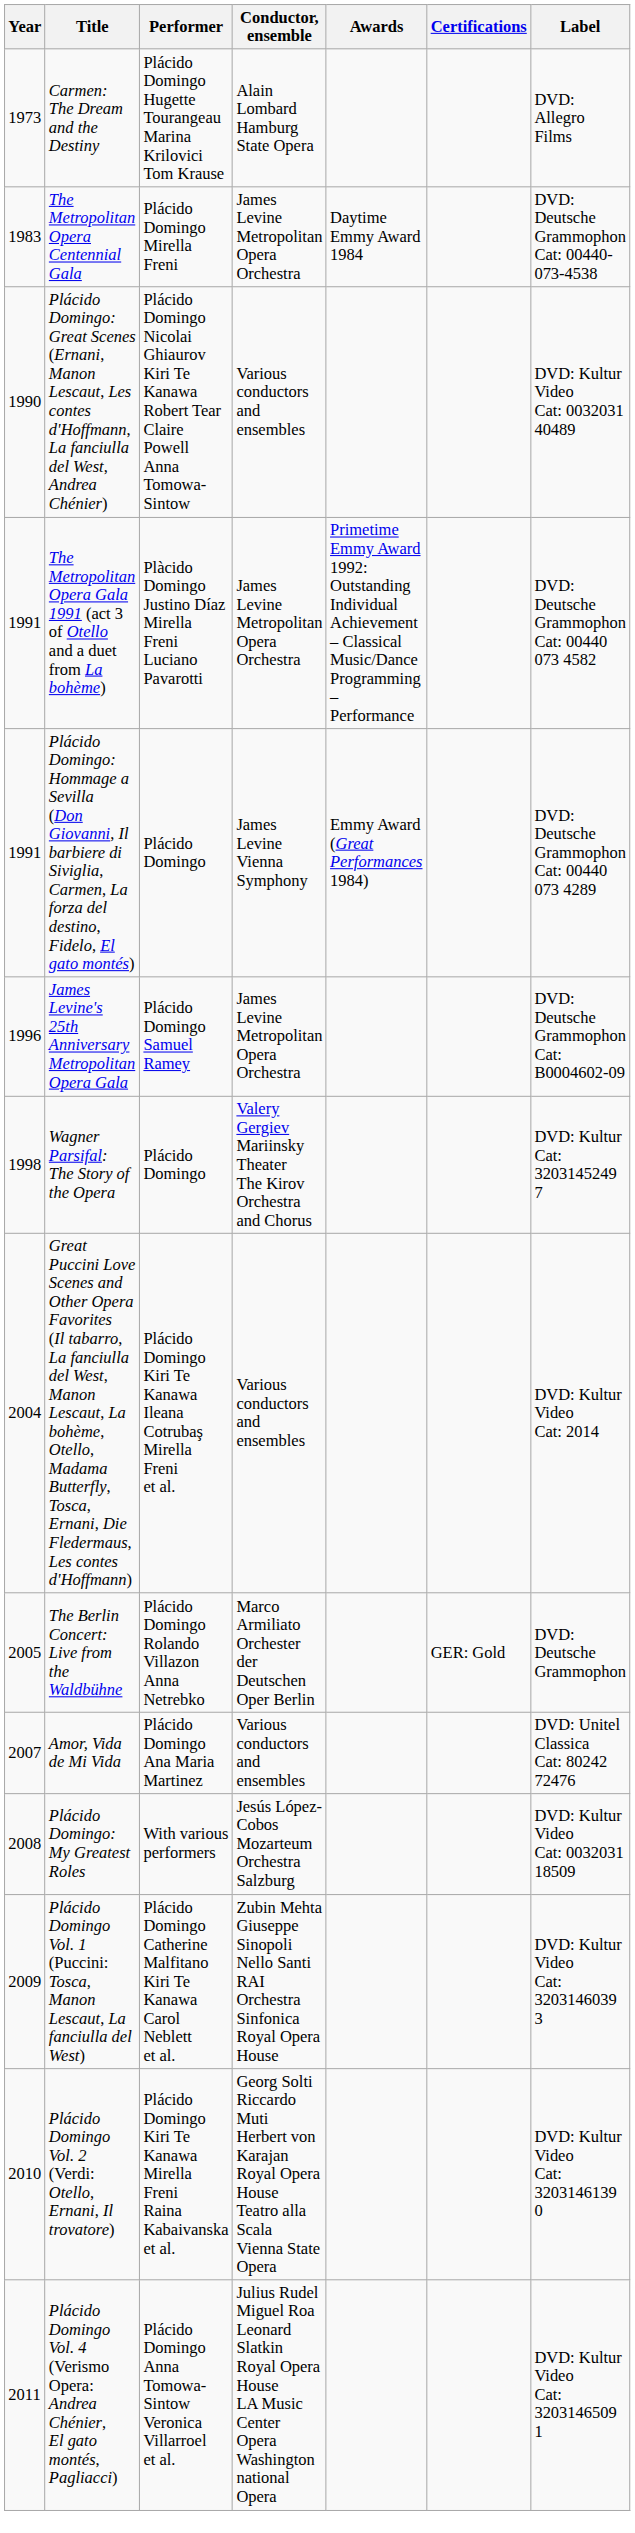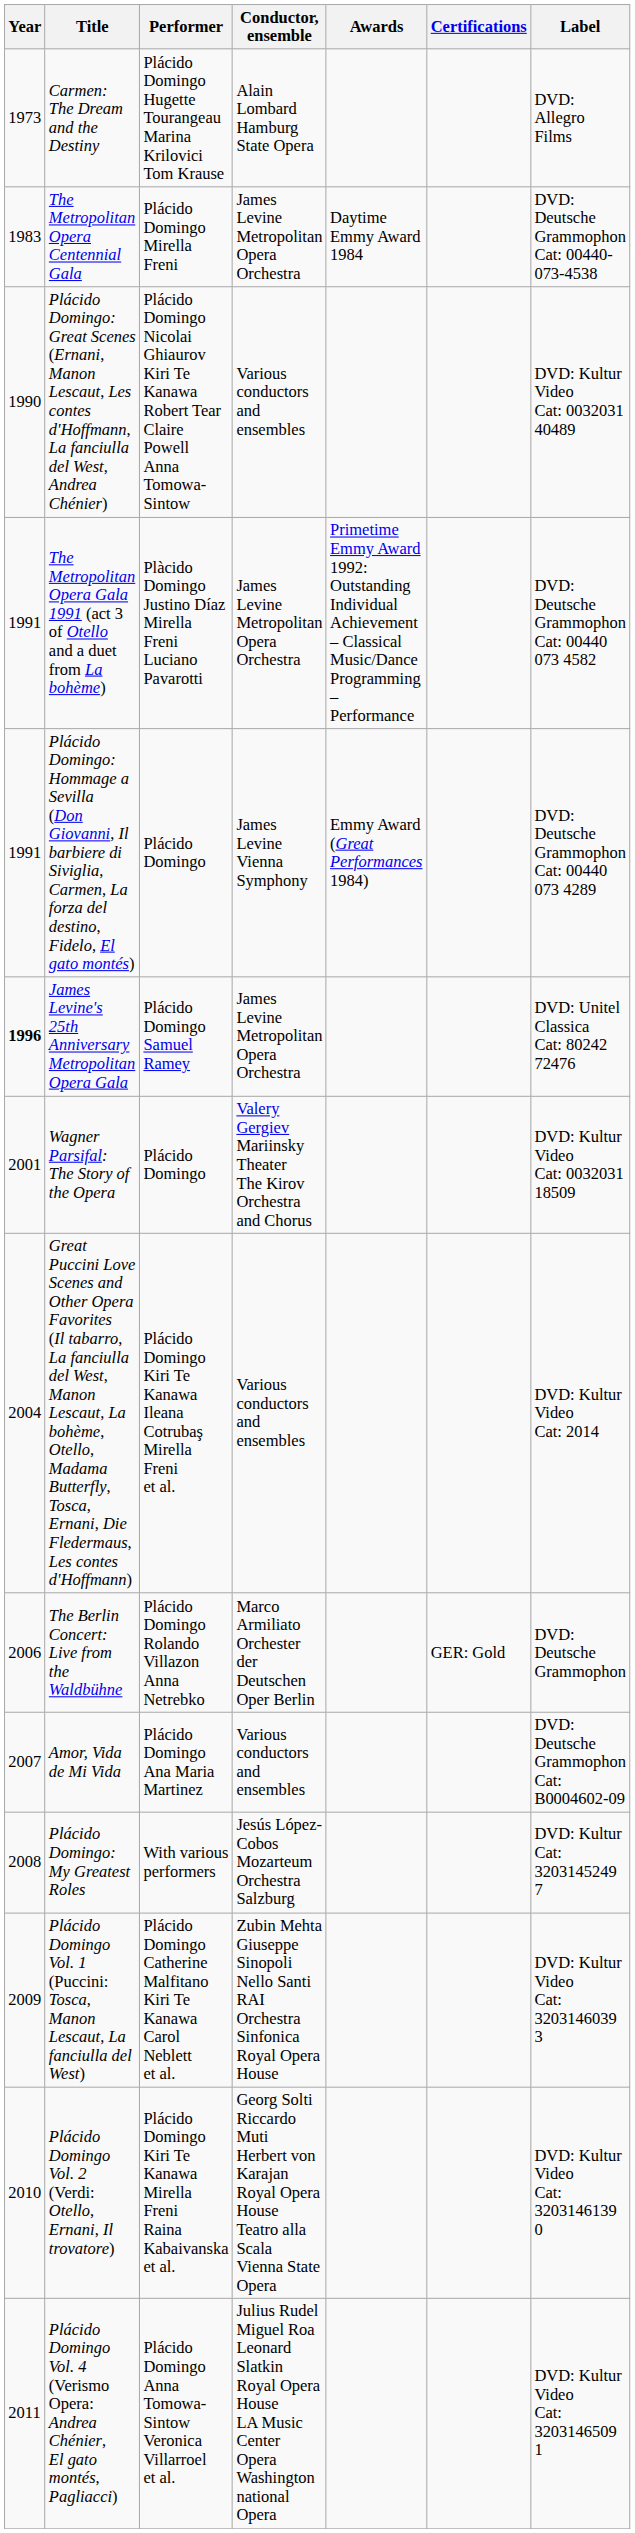James Levine's 25th Anniversary Metropolitan Opera Gala | Year: normal -> bold
James Levine's 25th Anniversary Metropolitan Opera Gala | Label: DVD: Deutsche Grammophon Cat: B0004602-09 -> DVD: Unitel Classica Cat: 80242 72476
Wagner Parsifal: The Story of the Opera | Year: 1998 -> 2001
Wagner Parsifal: The Story of the Opera | Label: DVD: Kultur Cat: 3203145249 7 -> DVD: Kultur Video Cat: 0032031 18509
The Berlin Concert: Live from the Waldbühne | Year: 2005 -> 2006
Amor, Vida de Mi Vida | Label: DVD: Unitel Classica Cat: 80242 72476 -> DVD: Deutsche Grammophon Cat: B0004602-09
Plácido Domingo: My Greatest Roles | Label: DVD: Kultur Video Cat: 0032031 18509 -> DVD: Kultur Cat: 3203145249 7
